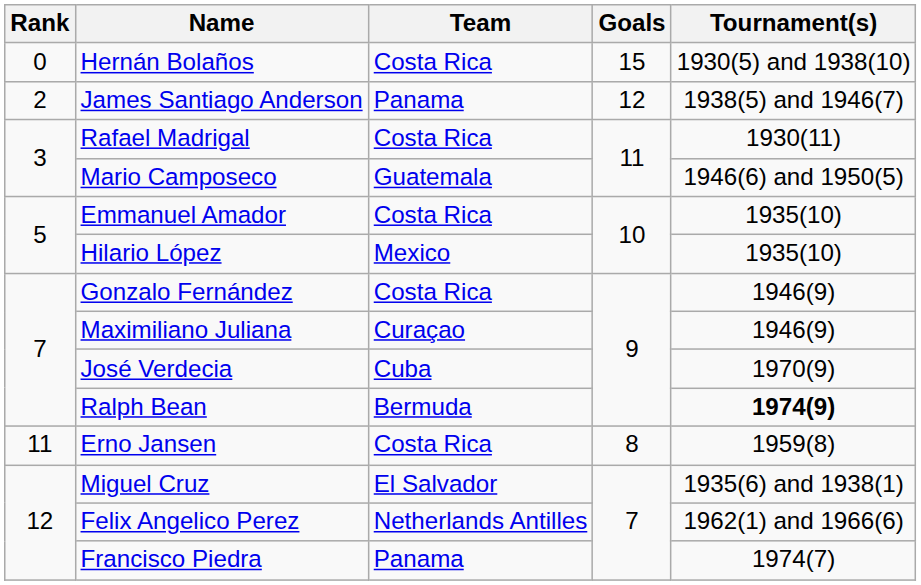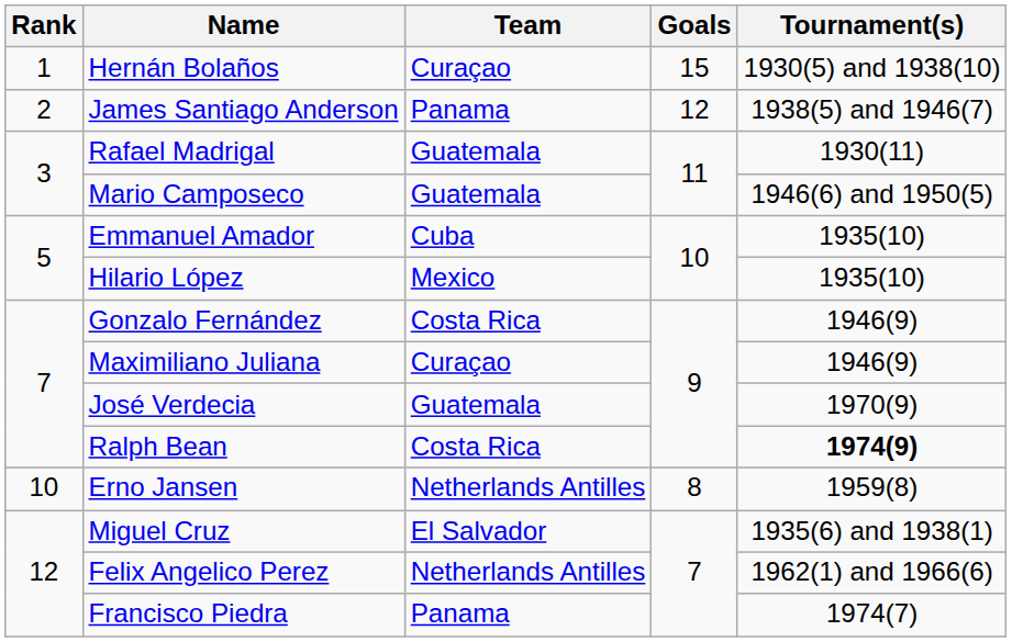Hernán Bolaños | Rank: 0 -> 1
Hernán Bolaños | Team: Costa Rica -> Curaçao
Rafael Madrigal | Team: Costa Rica -> Guatemala
Emmanuel Amador | Team: Costa Rica -> Cuba
José Verdecia | Team: Cuba -> Guatemala
Ralph Bean | Team: Bermuda -> Costa Rica
Erno Jansen | Rank: 11 -> 10
Erno Jansen | Team: Costa Rica -> Netherlands Antilles
